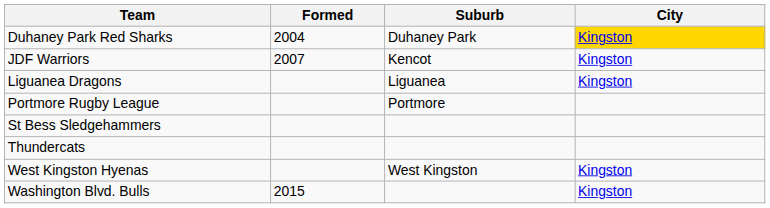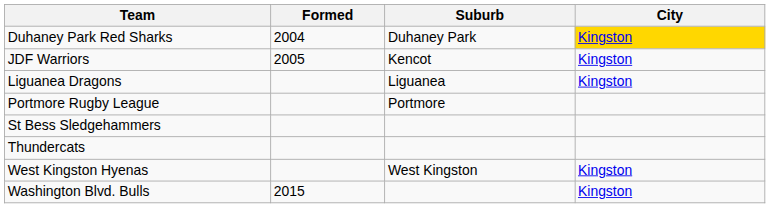JDF Warriors | Formed: 2007 -> 2005
